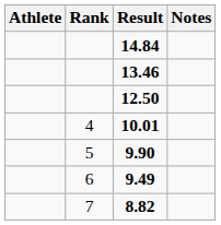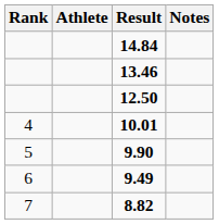columns swapped: Rank <-> Athlete
